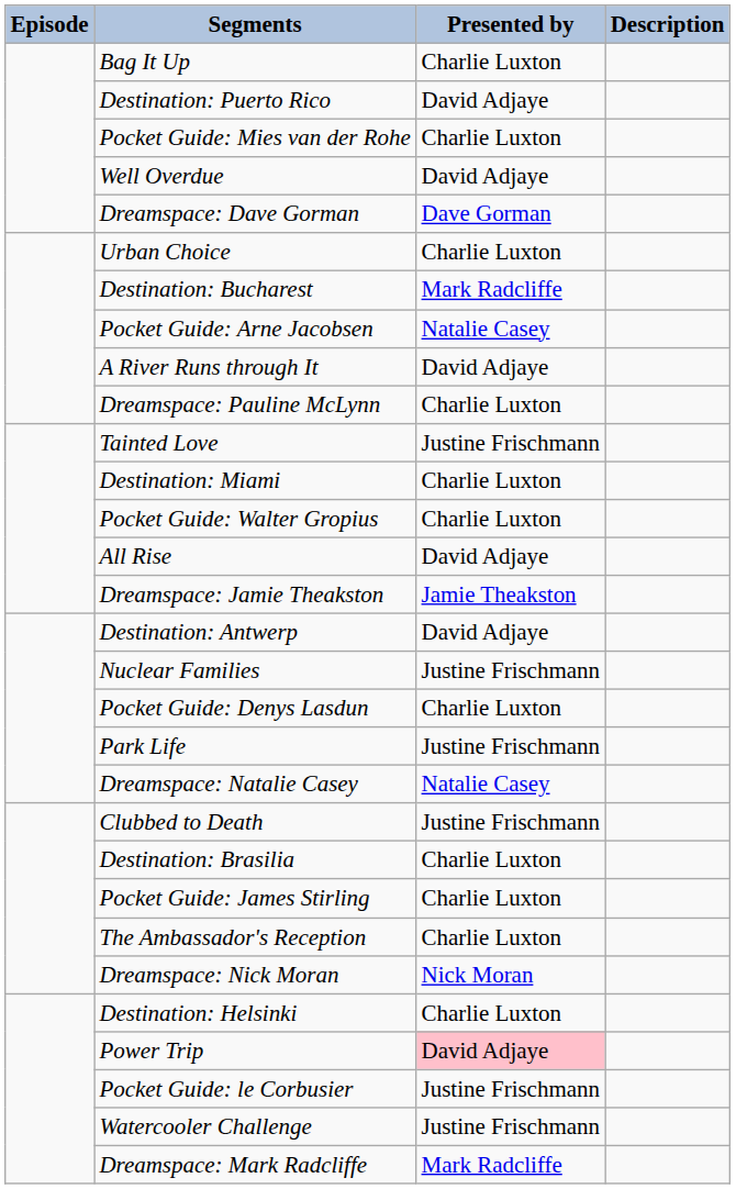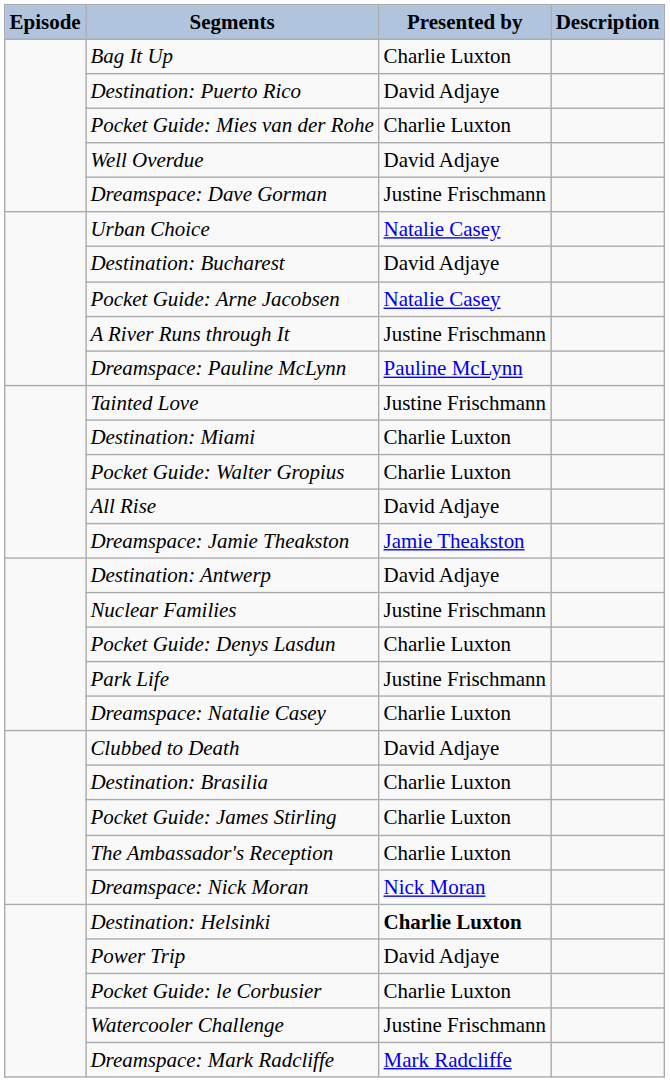Dreamspace: Dave Gorman | Presented by: Dave Gorman -> Justine Frischmann
Urban Choice | Presented by: Charlie Luxton -> Natalie Casey
Destination: Bucharest | Presented by: Mark Radcliffe -> David Adjaye
A River Runs through It | Presented by: David Adjaye -> Justine Frischmann
Dreamspace: Pauline McLynn | Presented by: Charlie Luxton -> Pauline McLynn
Dreamspace: Natalie Casey | Presented by: Natalie Casey -> Charlie Luxton
Clubbed to Death | Presented by: Justine Frischmann -> David Adjaye
Destination: Helsinki | Presented by: normal -> bold
Power Trip | Presented by: pink background -> no background
Pocket Guide: le Corbusier | Presented by: Justine Frischmann -> Charlie Luxton
